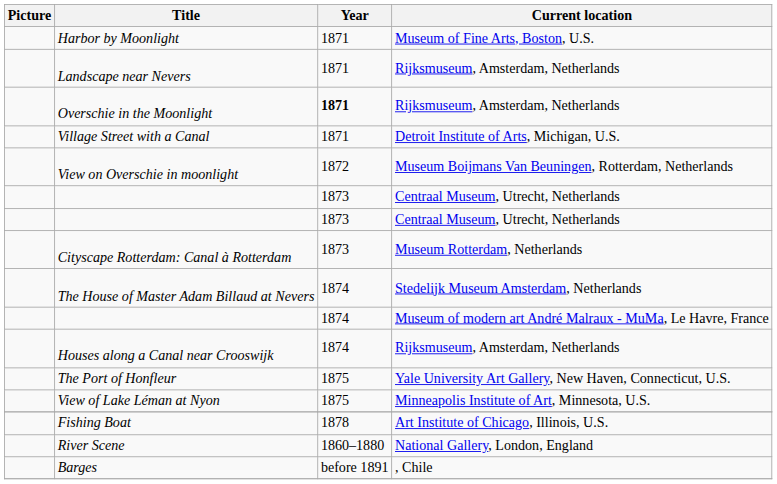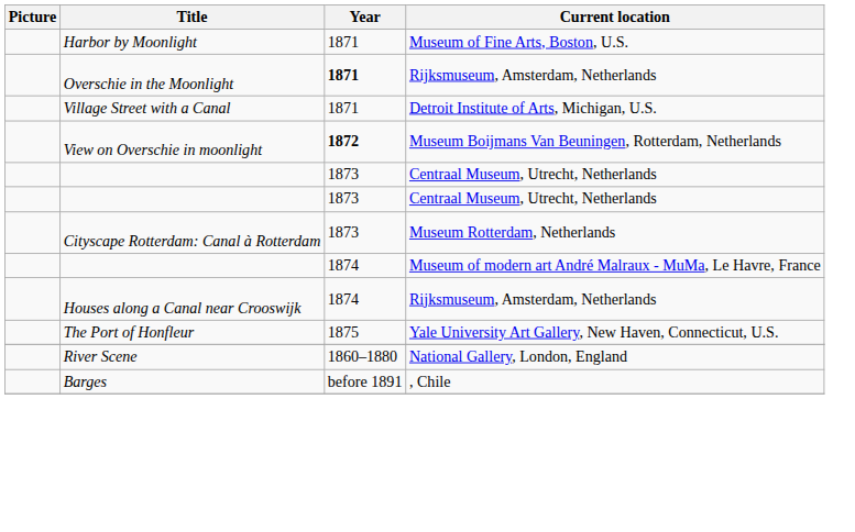- row: Landscape near Nevers | 1871 | Rijksmuseum, Amsterdam, Netherlands
View on Overschie in moonlight | Year: normal -> bold
- row: The House of Master Adam Billaud at Nevers | 1874 | Stedelijk Museum Amsterdam, Netherlands
- row: View of Lake Léman at Nyon | 1875 | Minneapolis Institute of Art, Minnesota, U.S.
- row: Fishing Boat | 1878 | Art Institute of Chicago, Illinois, U.S.
